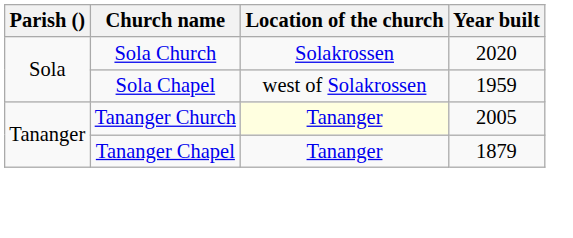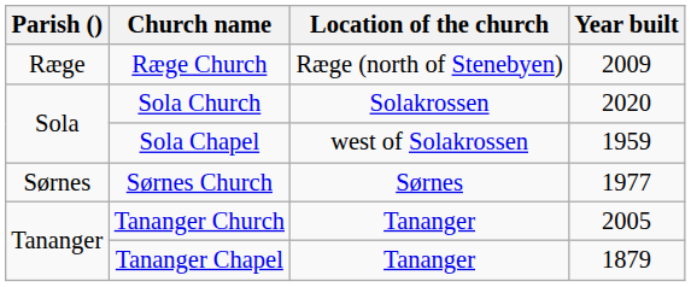+ row: Ræge | Ræge Church | Ræge (north of Stenebyen) | 2009
+ row: Sørnes | Sørnes Church | Sørnes | 1977
Tananger Church | Location of the church: lightyellow background -> no background
